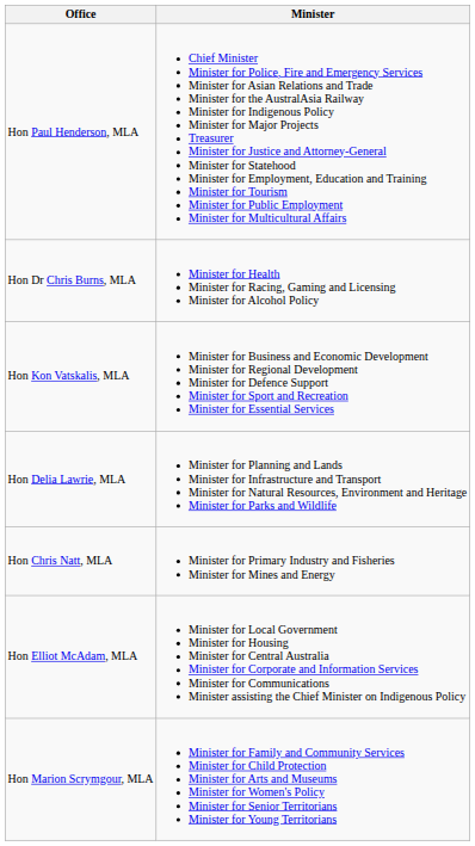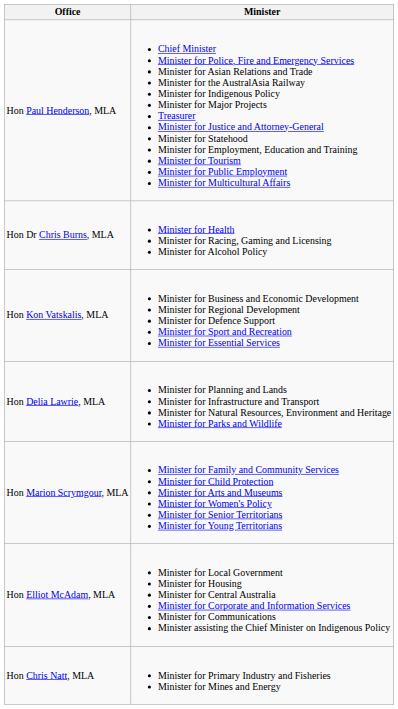rows swapped: Hon Marion Scrymgour, MLA <-> Hon Chris Natt, MLA
